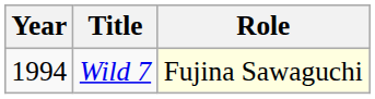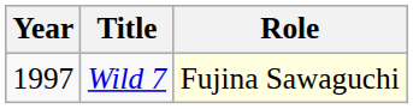Wild 7 | Year: 1994 -> 1997
